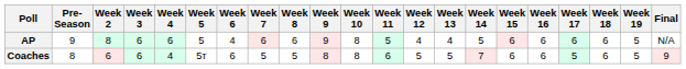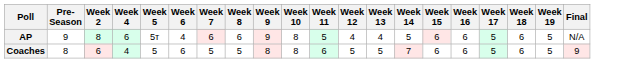- column: Week 3 | 6 | 6
AP | Week 5: 5 -> 5т
AP | Week 17: 6 -> 5
Coaches | Week 5: 5т -> 5
